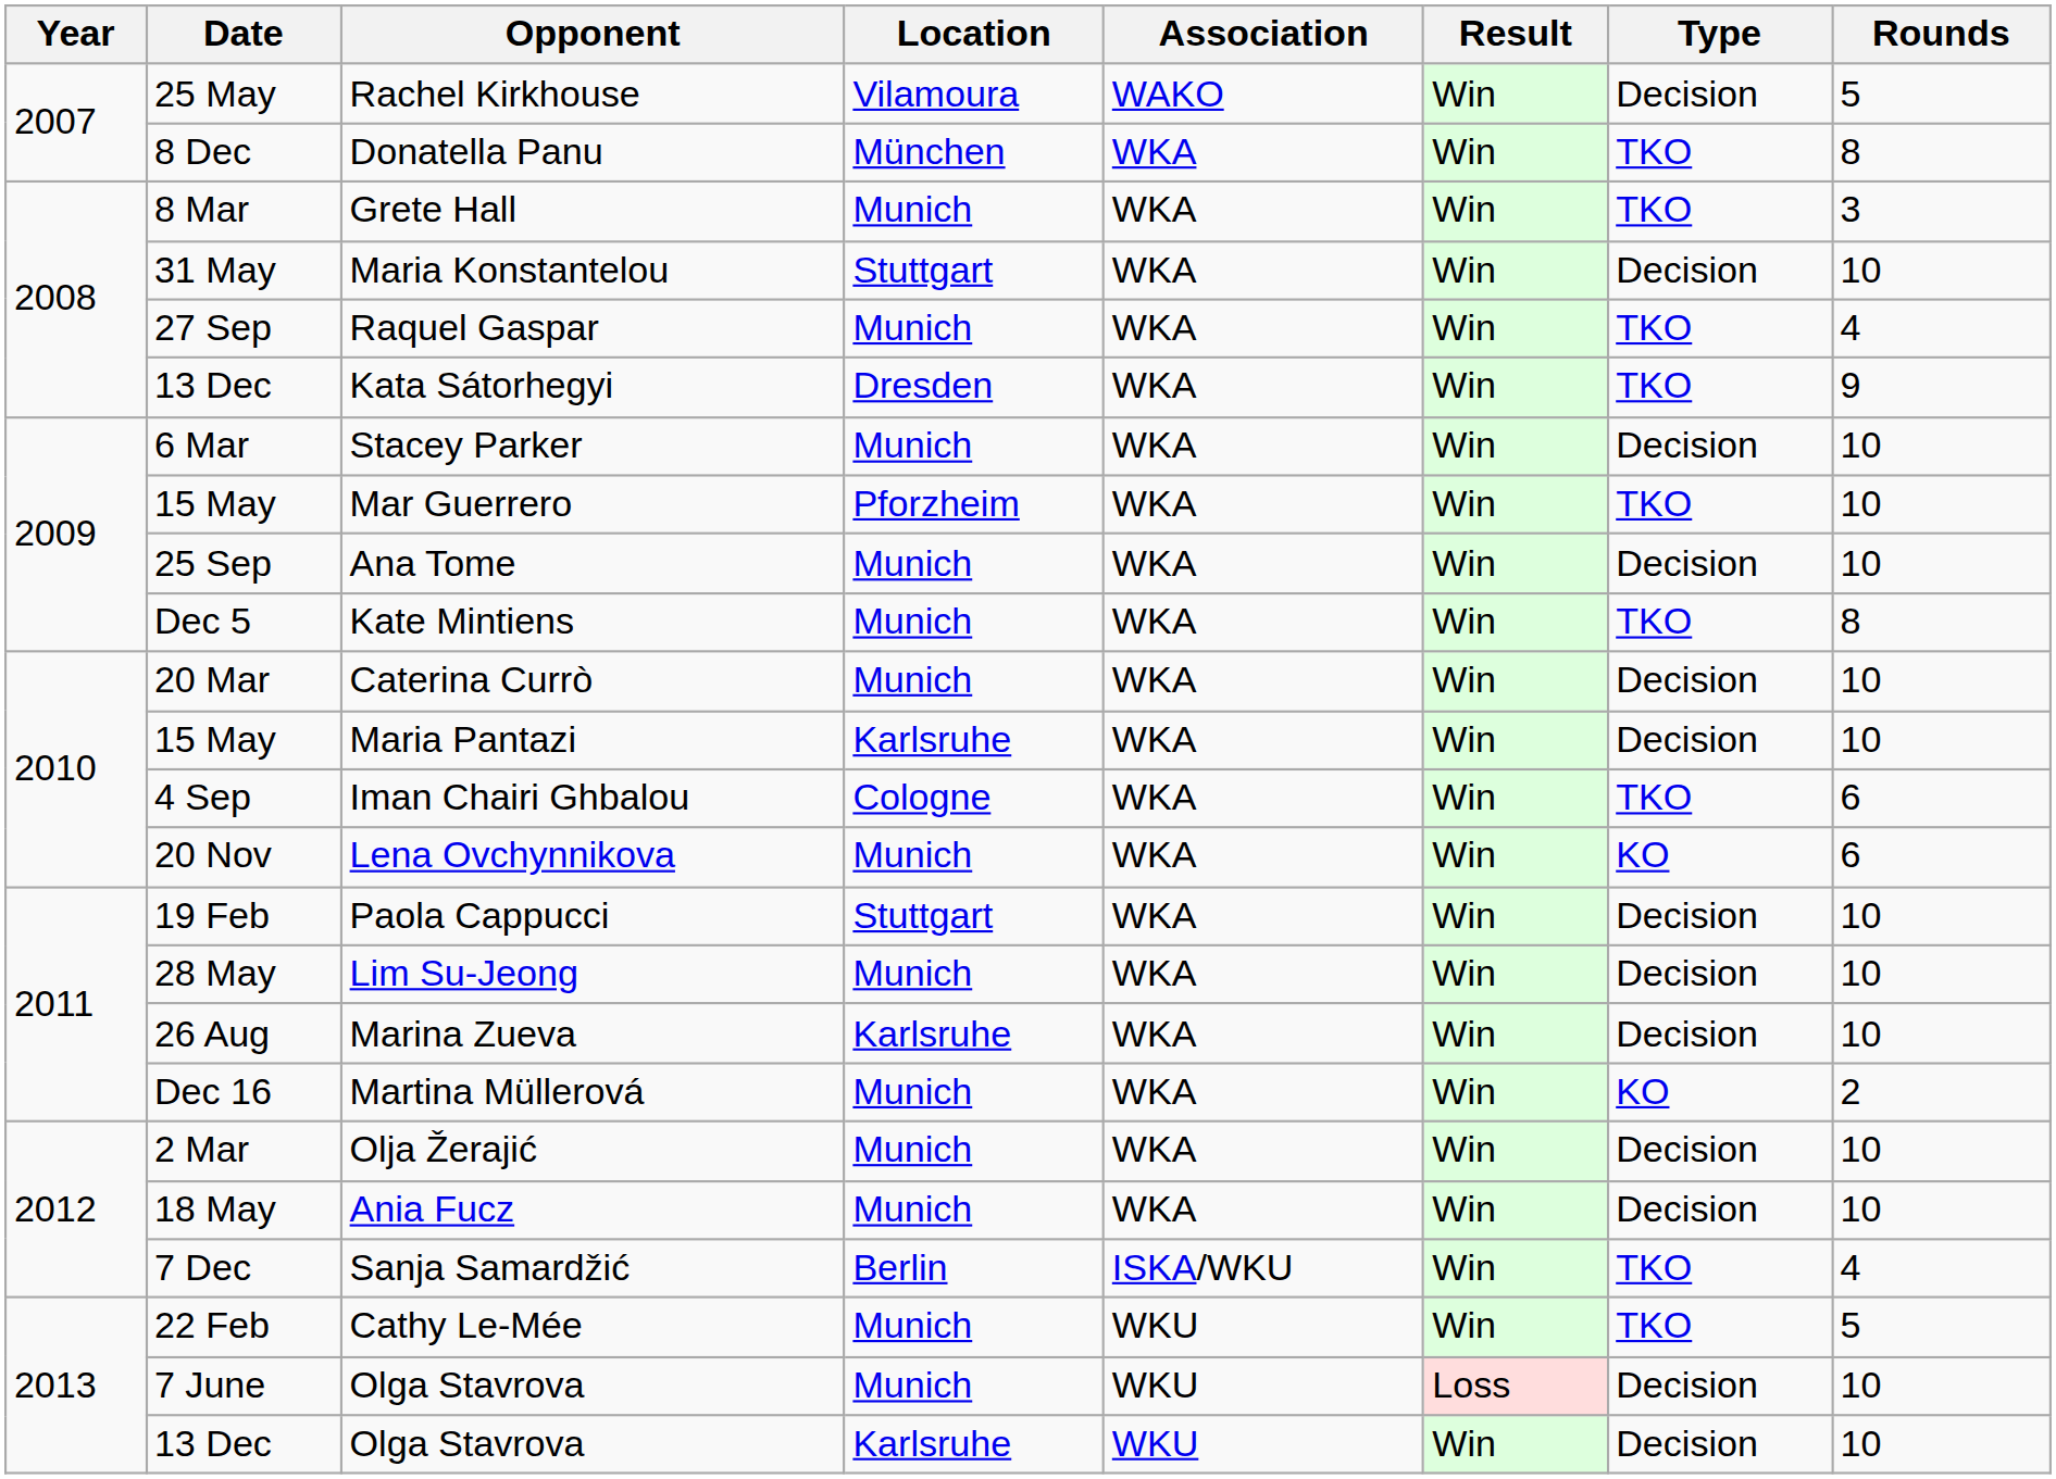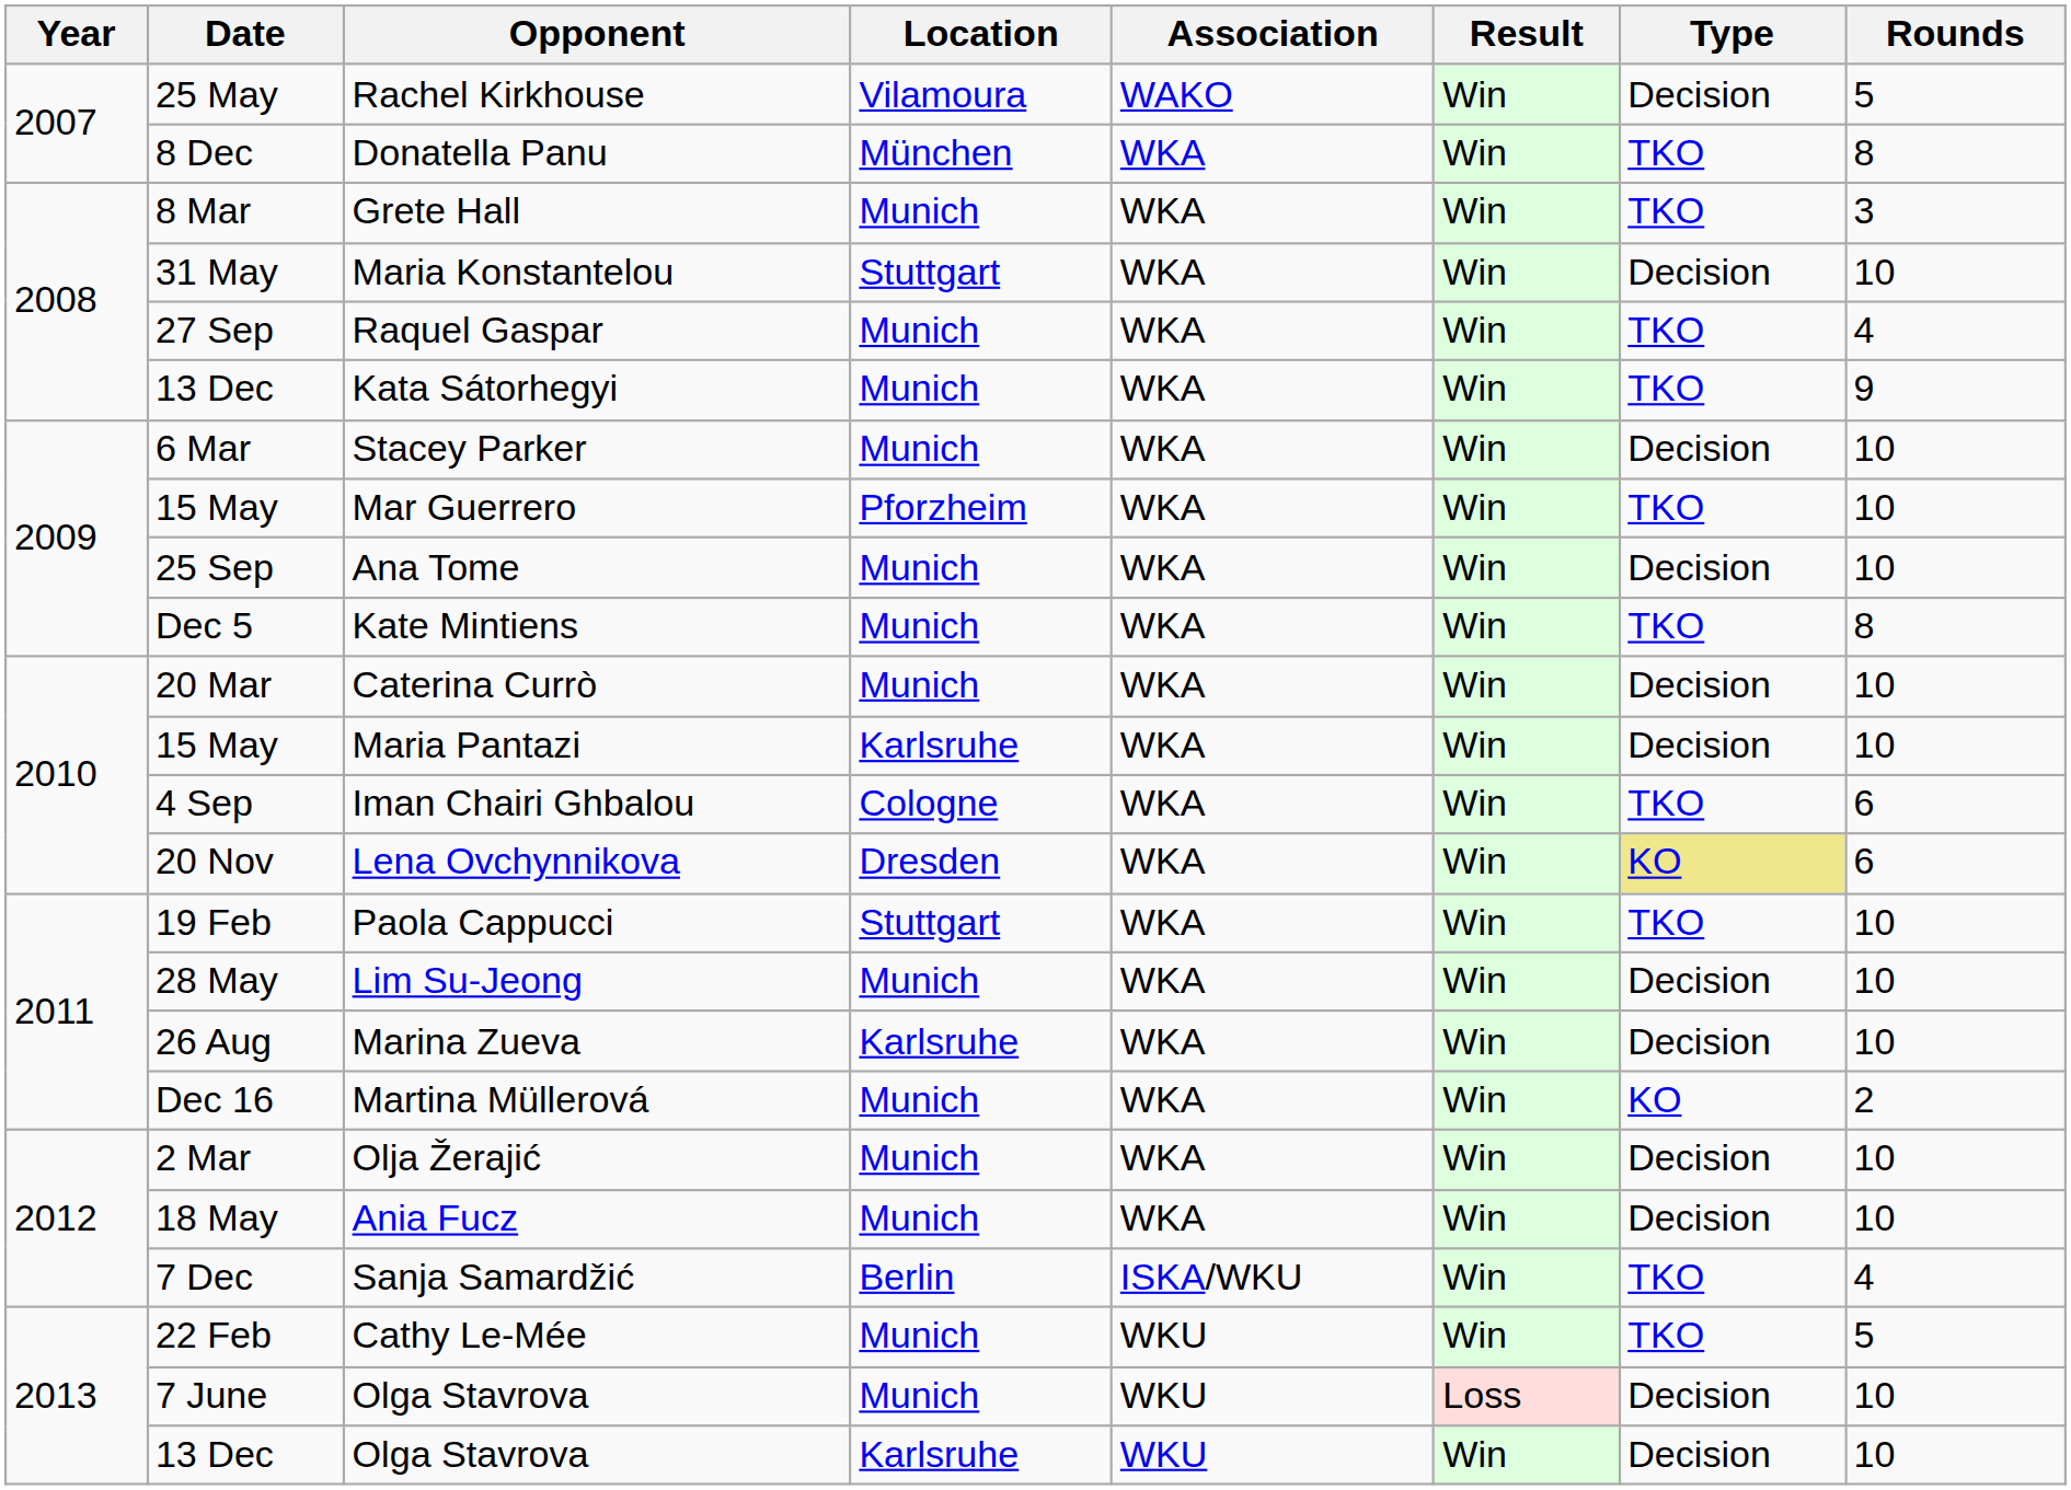Kata Sátorhegyi | Location: Dresden -> Munich
Lena Ovchynnikova | Location: Munich -> Dresden
Lena Ovchynnikova | Type: no background -> khaki background
Paola Cappucci | Type: Decision -> TKO
